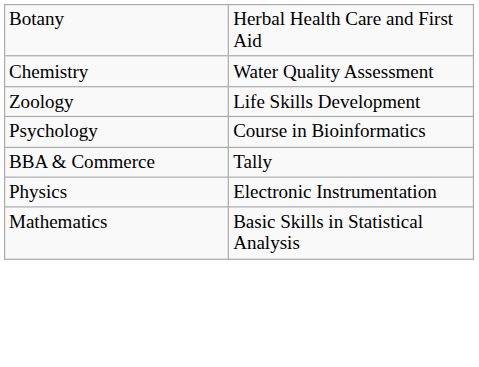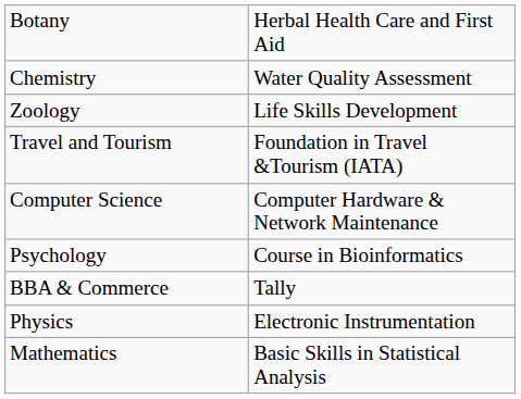+ row: Travel and Tourism | Foundation in Travel &Tourism (IATA)
+ row: Computer Science | Computer Hardware & Network Maintenance
